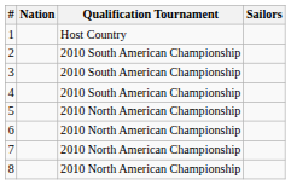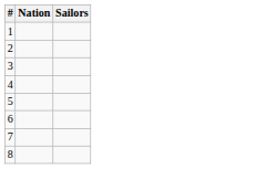- column: Qualification Tournament | Host Country | 2010 South American Championship | 2010 South American Championship | 2010 South American Championship | 2010 North American Championship | 2010 North American Championship | 2010 North American Championship | 2010 North American Championship
